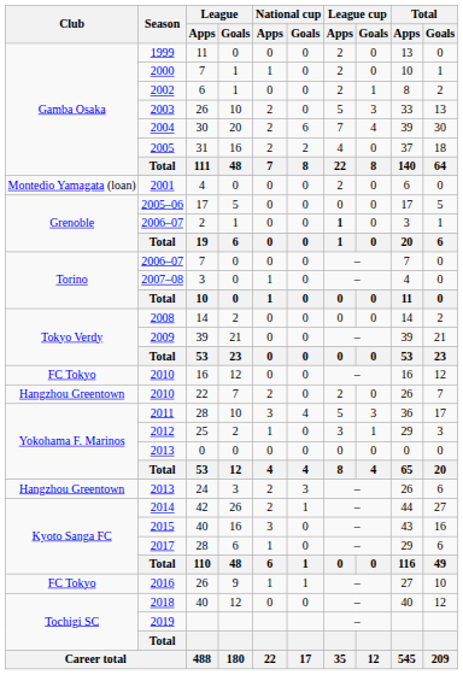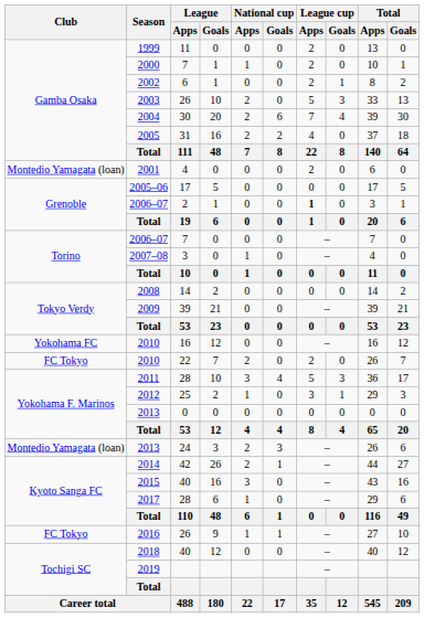2010 / 16 | Club: FC Tokyo -> Yokohama FC
2010 / 22 | Club: Hangzhou Greentown -> FC Tokyo
2013 / 24 | Club: Hangzhou Greentown -> Montedio Yamagata (loan)
